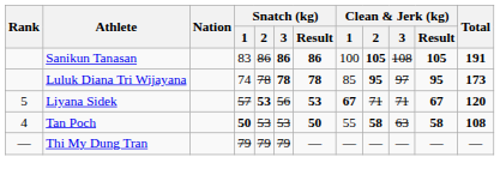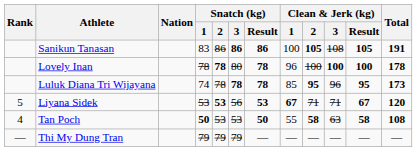+ row: Lovely Inan | 78 | 78 | 80 | 78 | 96 | 100 | 100 | 100 | 178
Luluk Diana Tri Wijayana | Clean & Jerk (kg) / 3: 97 -> 96
Liyana Sidek | Snatch (kg) / 1: 57 -> 53
